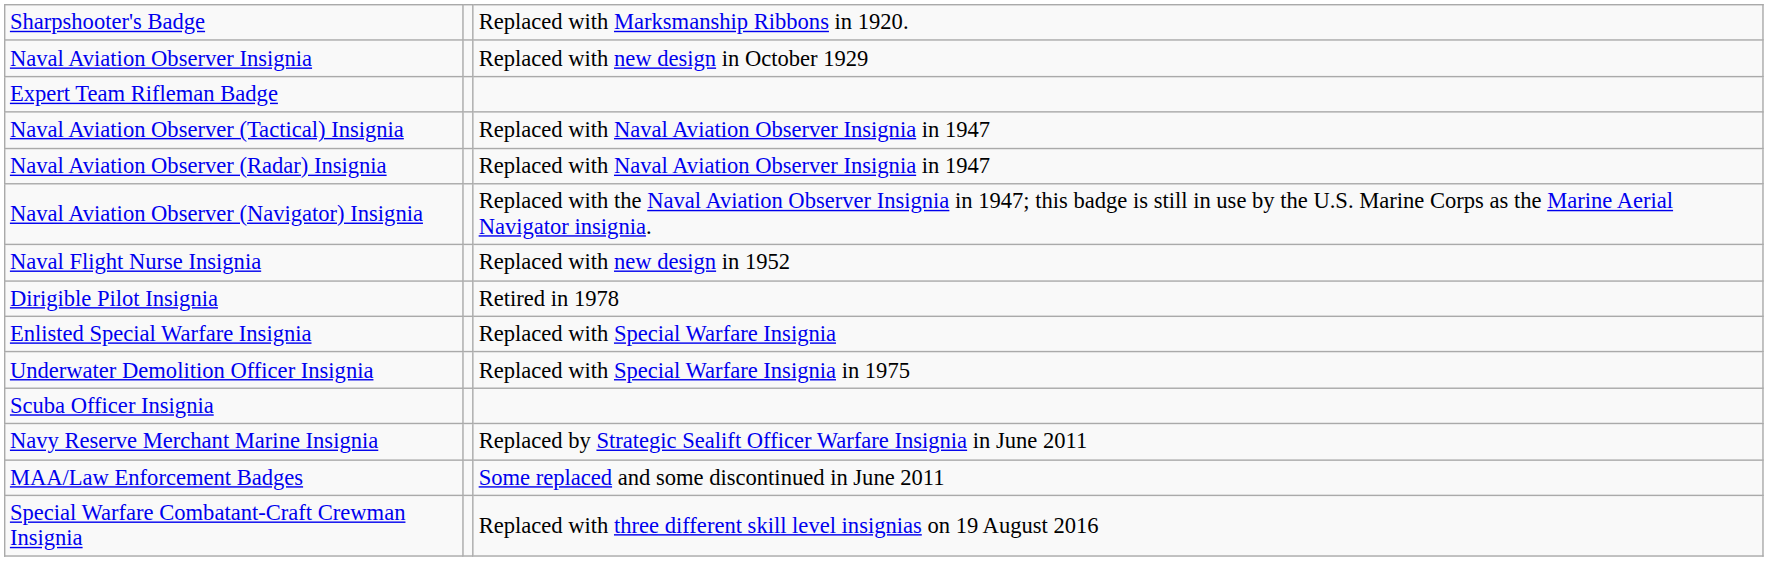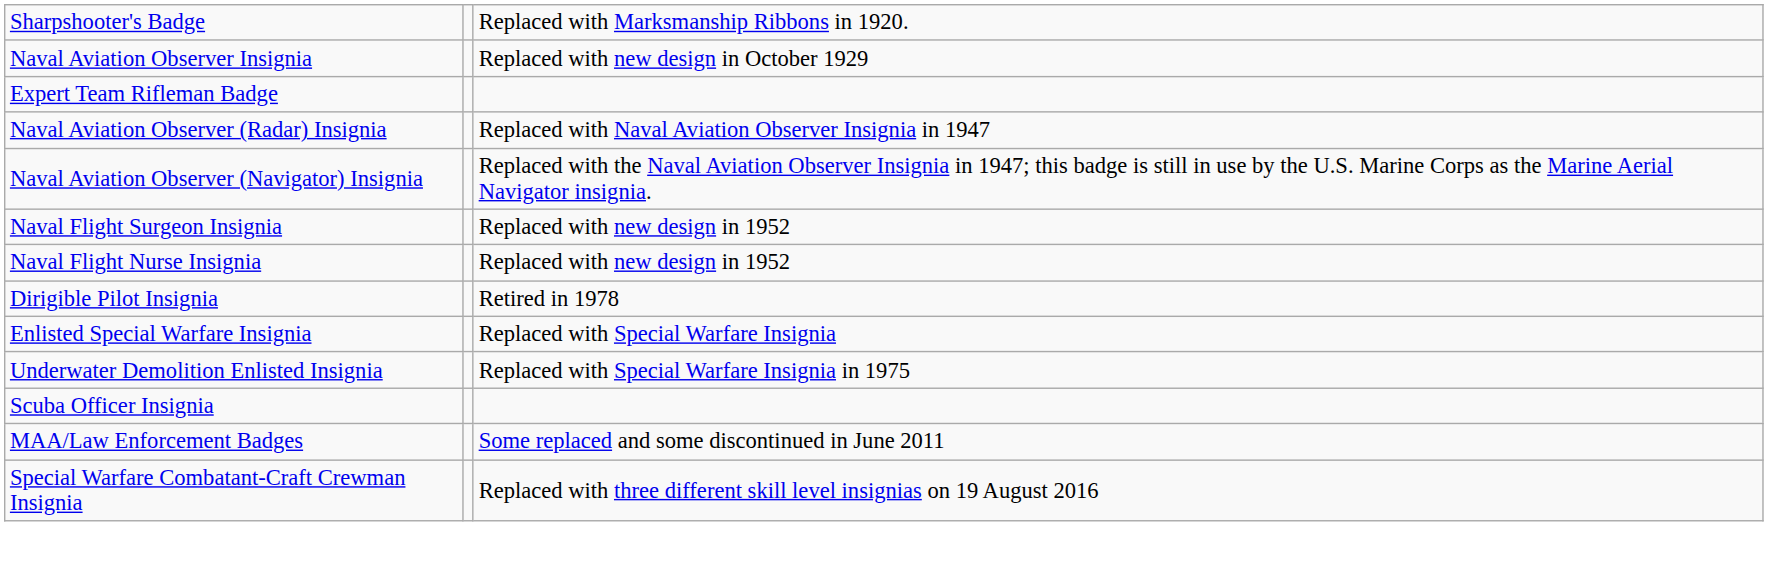- row: Naval Aviation Observer (Tactical) Insignia | Replaced with Naval Aviation Observer Insignia in 1947
+ row: Naval Flight Surgeon Insignia | Replaced with new design in 1952
- row: Underwater Demolition Officer Insignia | Replaced with Special Warfare Insignia in 1975
+ row: Underwater Demolition Enlisted Insignia | Replaced with Special Warfare Insignia in 1975
- row: Navy Reserve Merchant Marine Insignia | Replaced by Strategic Sealift Officer Warfare Insignia in June 2011
